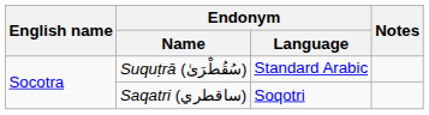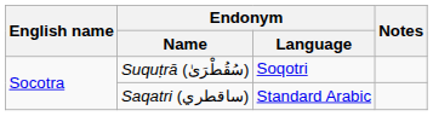Suquṭrā (سُقُطْرَىٰ) | Endonym / Language: Standard Arabic -> Soqotri
Saqatri (ساقطري) | Endonym / Language: Soqotri -> Standard Arabic
